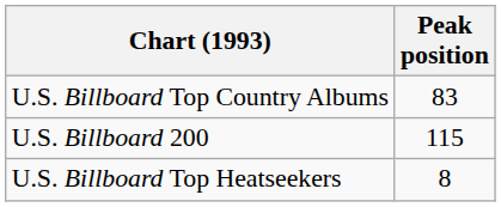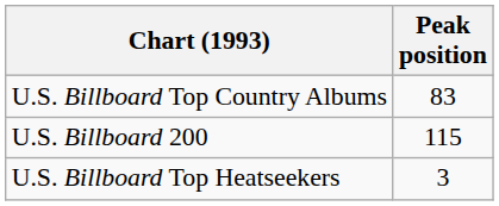U.S. Billboard Top Heatseekers | Peak position: 8 -> 3
